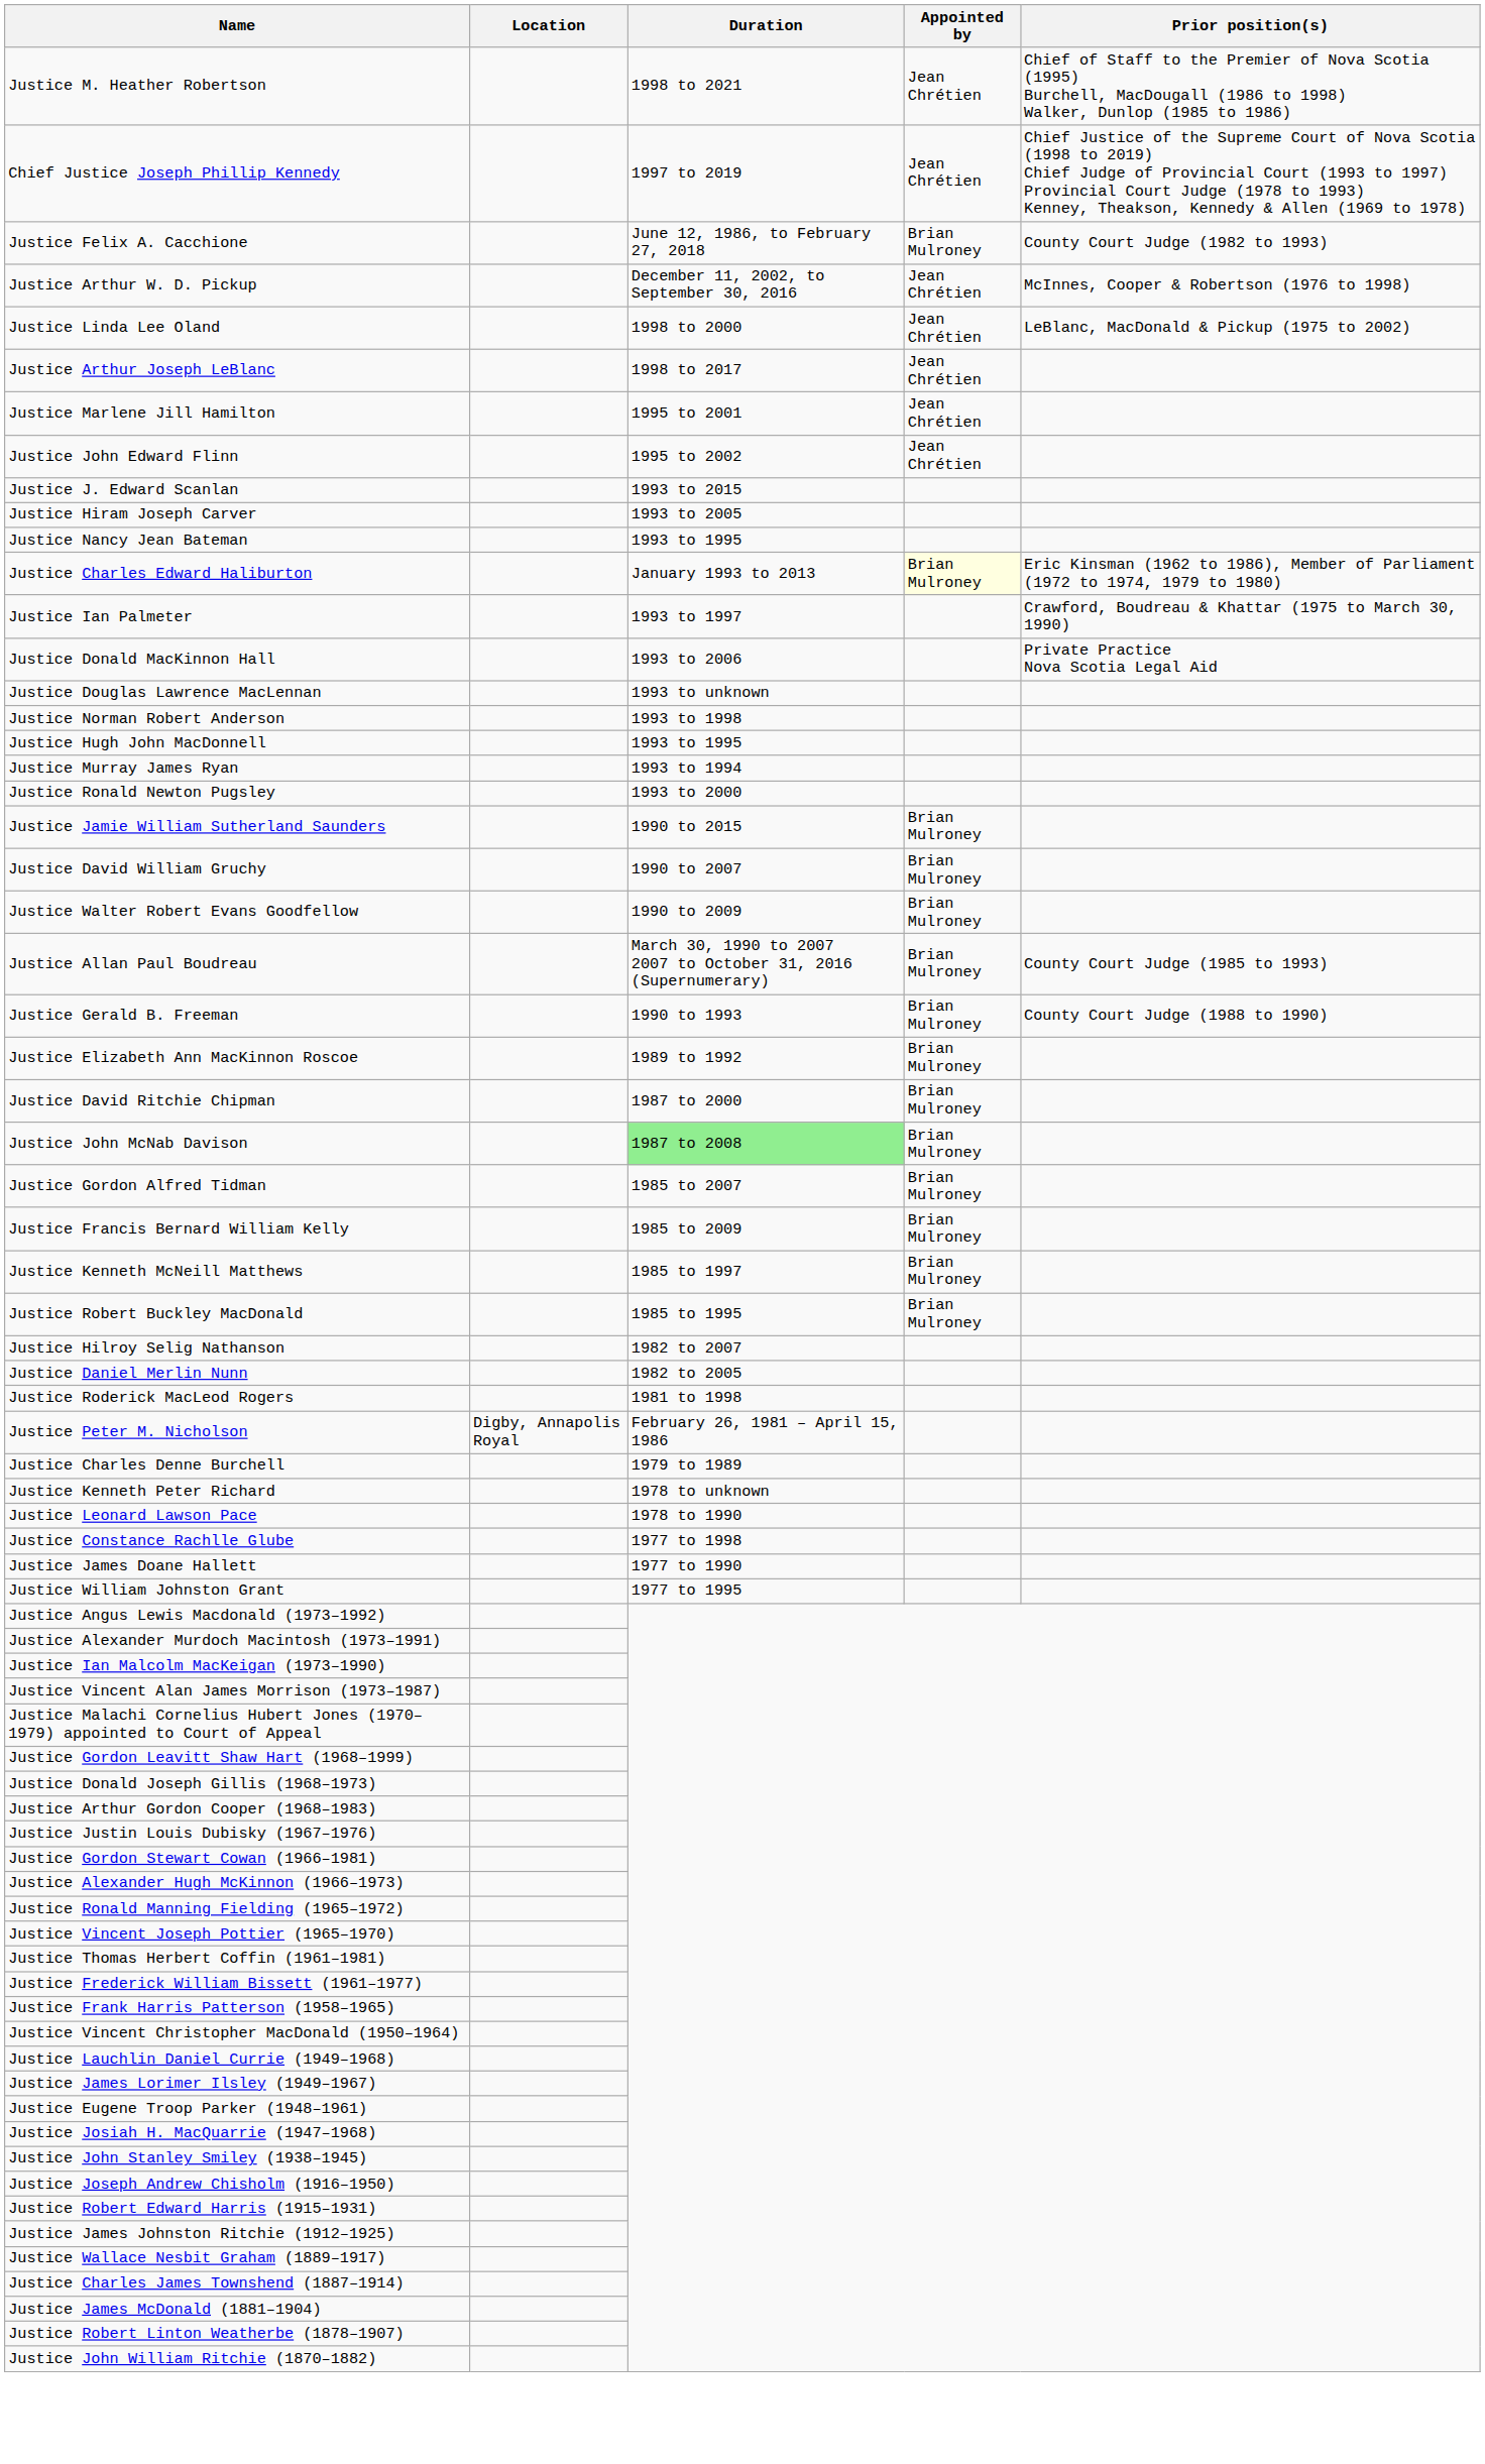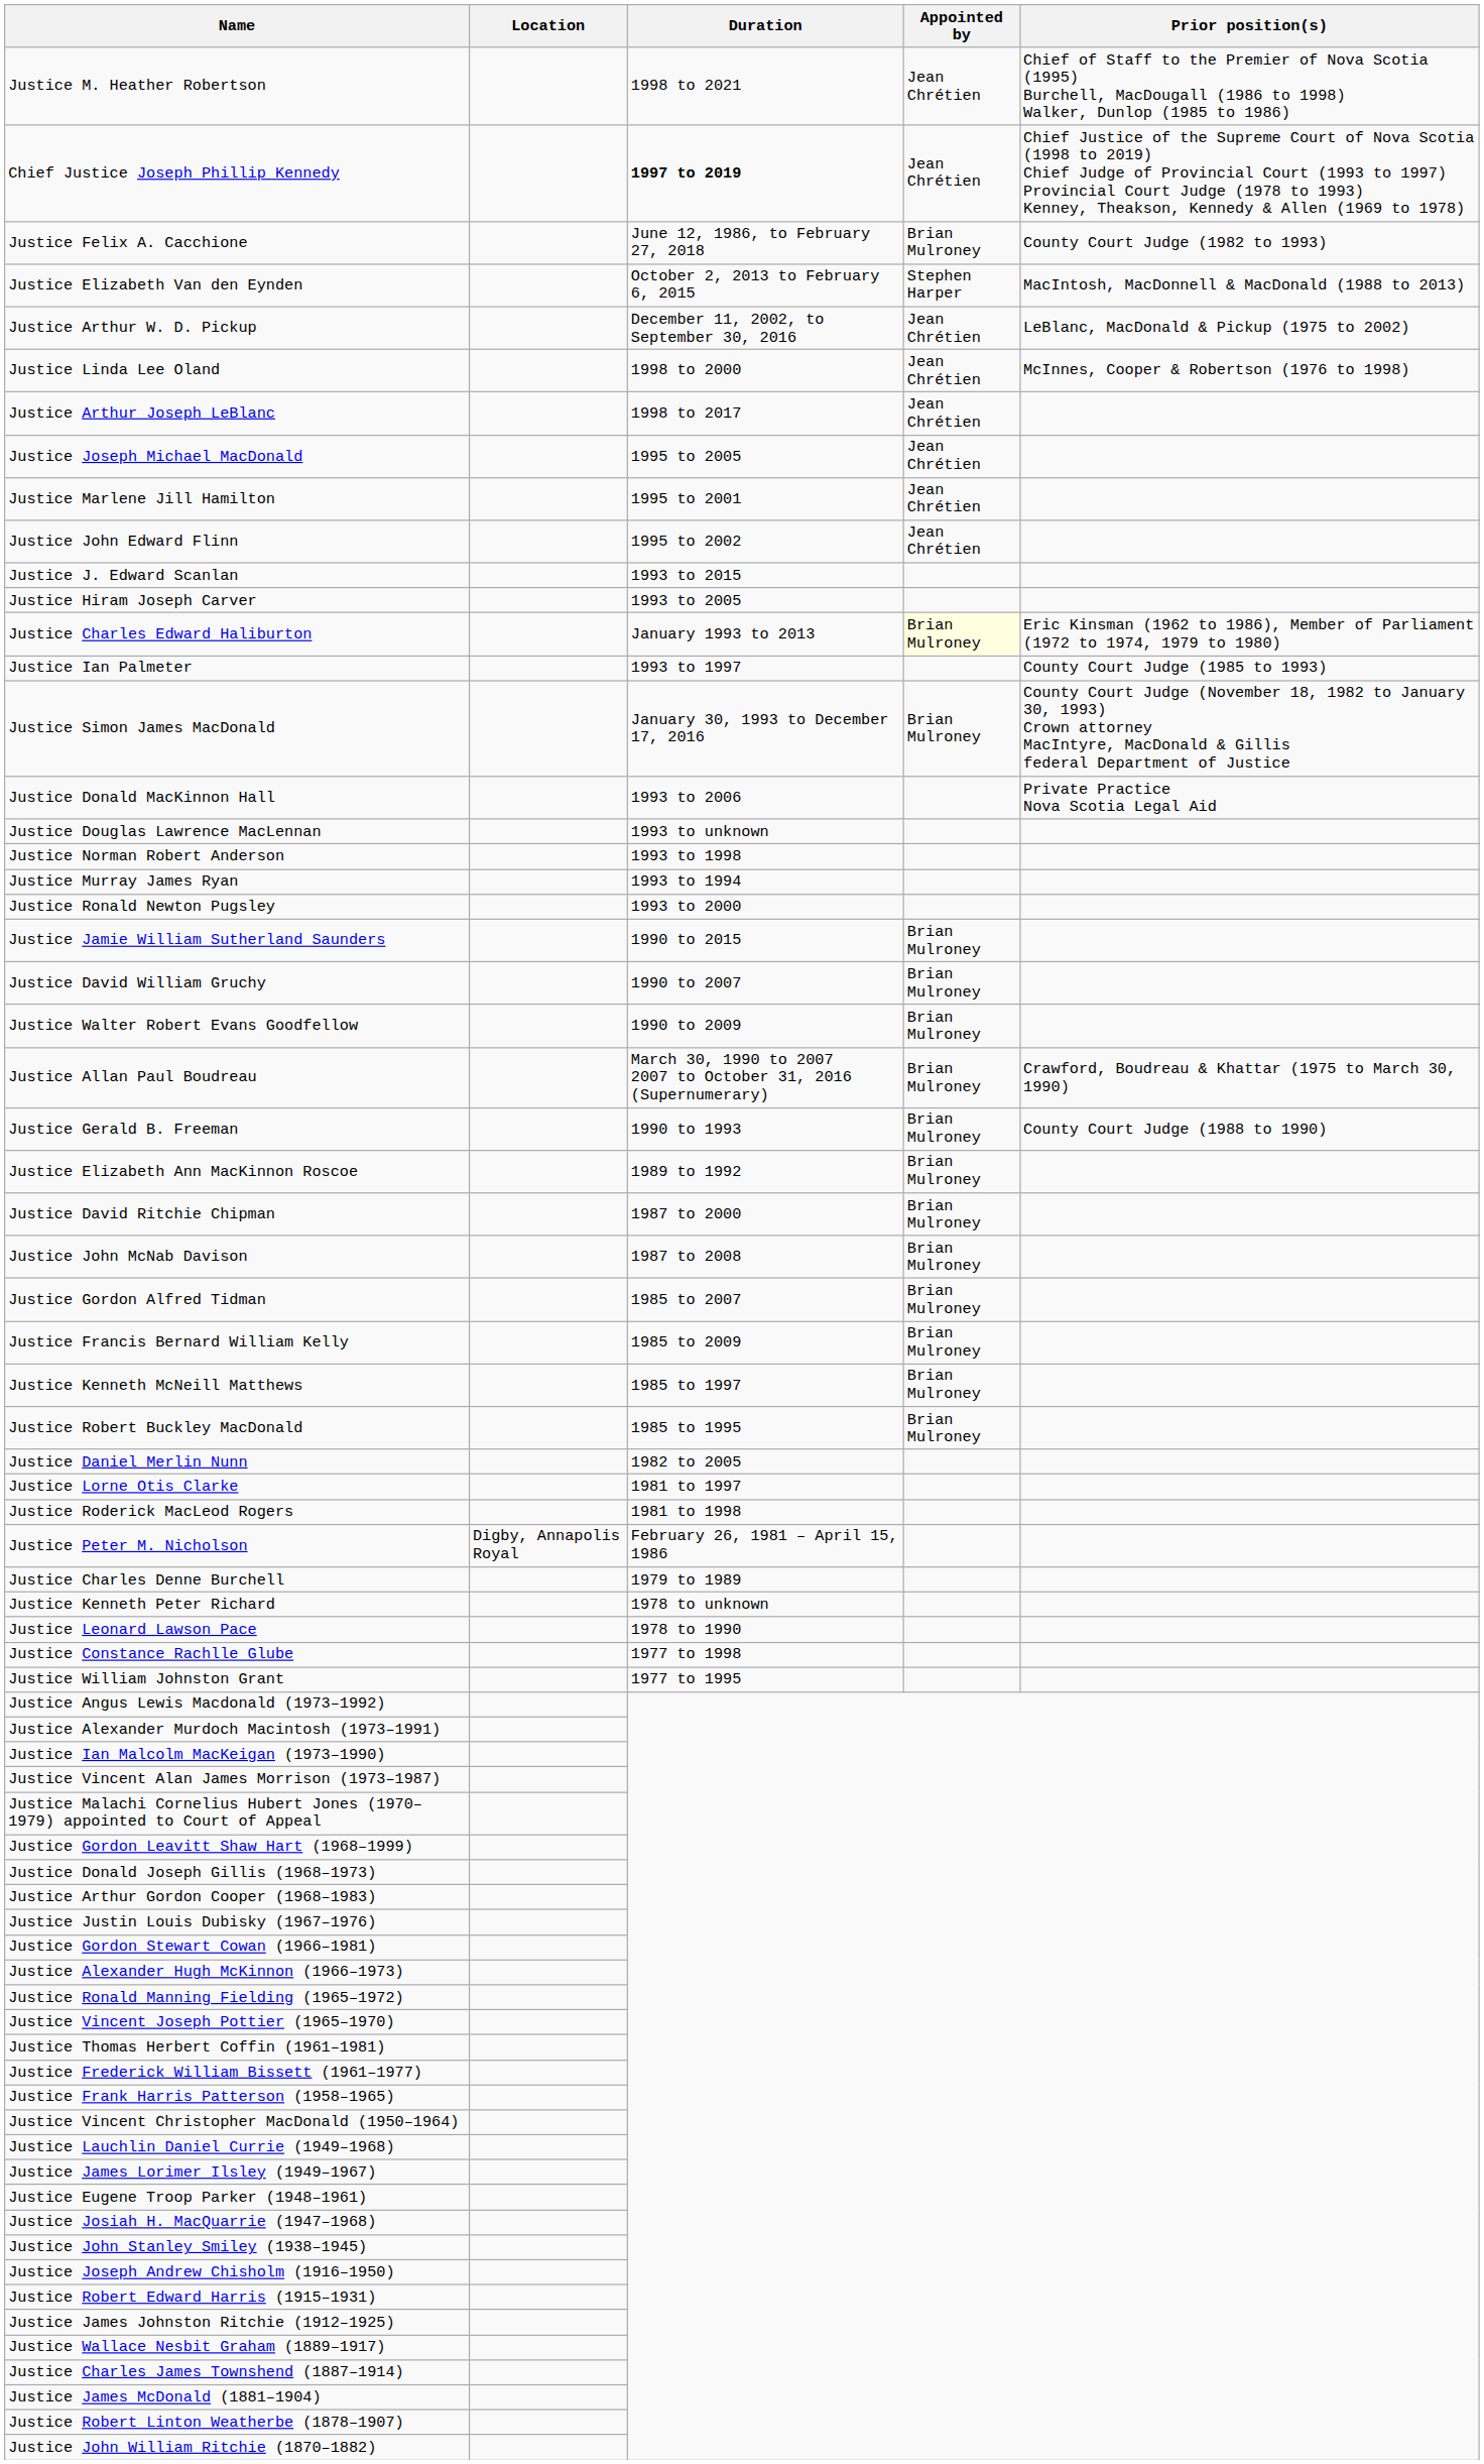Chief Justice Joseph Phillip Kennedy | Duration: normal -> bold
+ row: Justice Elizabeth Van den Eynden | October 2, 2013 to February 6, 2015 | Stephen Harper | MacIntosh, MacDonnell & MacDonald (1988 to 2013)
Justice Arthur W. D. Pickup | Prior position(s): McInnes, Cooper & Robertson (1976 to 1998) -> LeBlanc, MacDonald & Pickup (1975 to 2002)
Justice Linda Lee Oland | Prior position(s): LeBlanc, MacDonald & Pickup (1975 to 2002) -> McInnes, Cooper & Robertson (1976 to 1998)
+ row: Justice Joseph Michael MacDonald | 1995 to 2005 | Jean Chrétien
- row: Justice Nancy Jean Bateman | 1993 to 1995
Justice Ian Palmeter | Prior position(s): Crawford, Boudreau & Khattar (1975 to March 30, 1990) -> County Court Judge (1985 to 1993)
+ row: Justice Simon James MacDonald | January 30, 1993 to December 17, 2016 | Brian Mulroney | County Court Judge (November 18, 1982 to January 30, 1993) Crown attorney MacIntyre, MacDonald & Gillis federal Department of Justice
- row: Justice Hugh John MacDonnell | 1993 to 1995
Justice Allan Paul Boudreau | Prior position(s): County Court Judge (1985 to 1993) -> Crawford, Boudreau & Khattar (1975 to March 30, 1990)
Justice John McNab Davison | Duration: lightgreen background -> no background
- row: Justice Hilroy Selig Nathanson | 1982 to 2007
+ row: Justice Lorne Otis Clarke | 1981 to 1997
- row: Justice James Doane Hallett | 1977 to 1990
